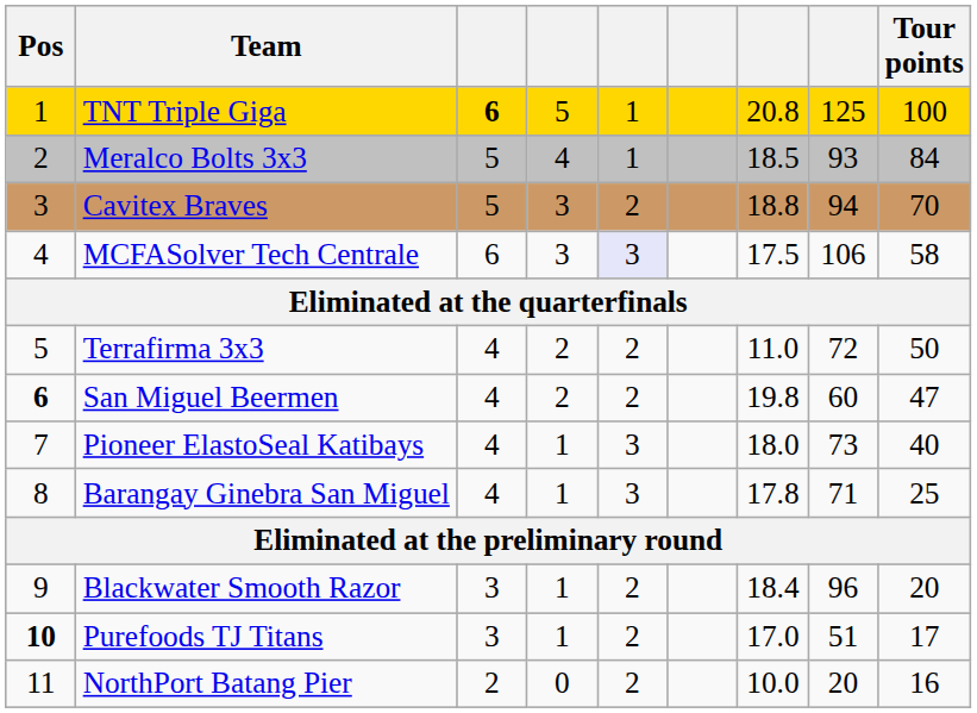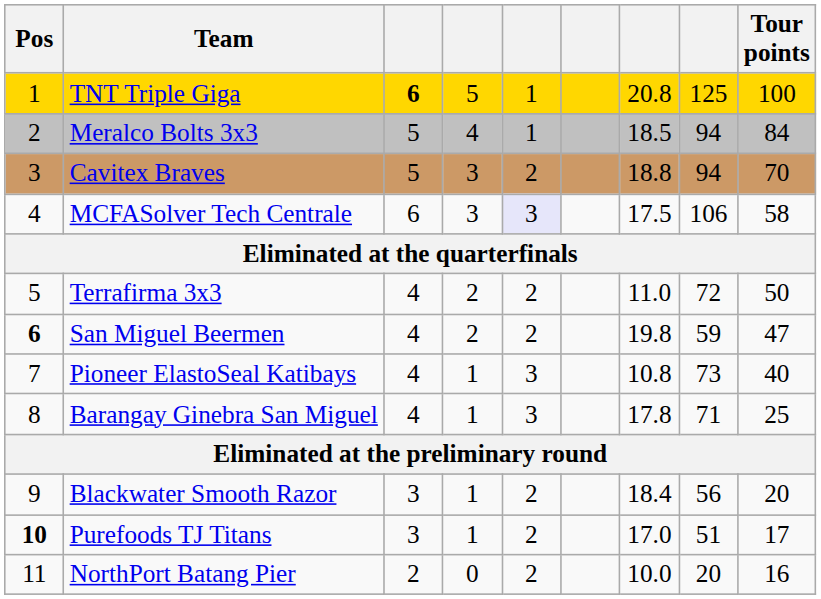Meralco Bolts 3x3 | column 8: 93 -> 94
San Miguel Beermen | column 8: 60 -> 59
Pioneer ElastoSeal Katibays | column 7: 18.0 -> 10.8
Blackwater Smooth Razor | column 8: 96 -> 56
